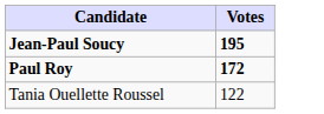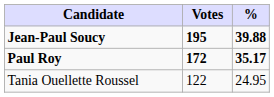+ column: % | 39.88 | 35.17 | 24.95
